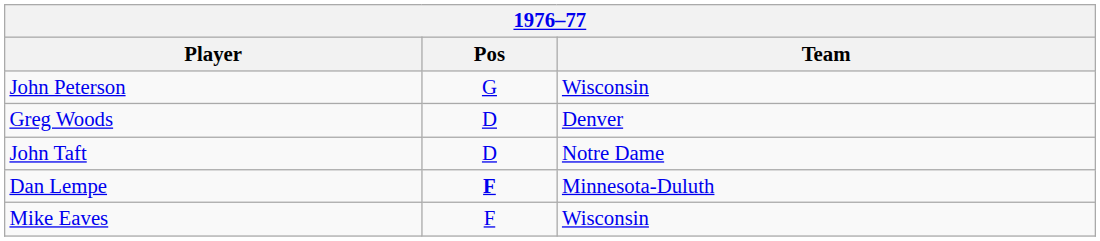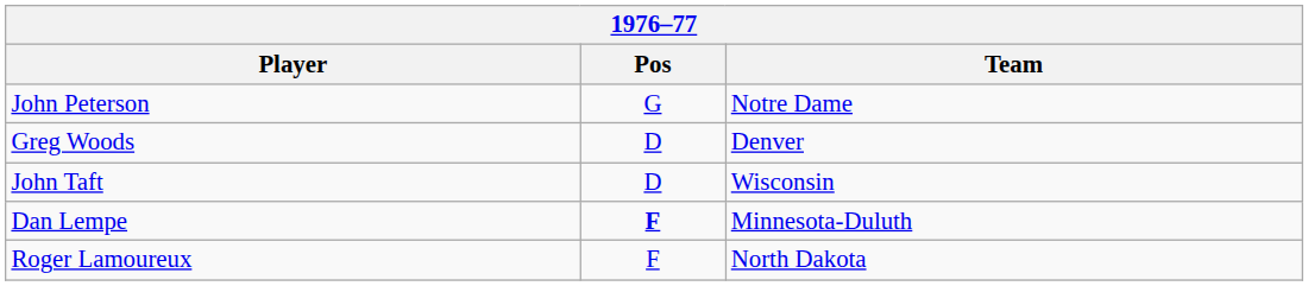John Peterson | Team: Wisconsin -> Notre Dame
John Taft | Team: Notre Dame -> Wisconsin
+ row: Roger Lamoureux | F | North Dakota
- row: Mike Eaves | F | Wisconsin
